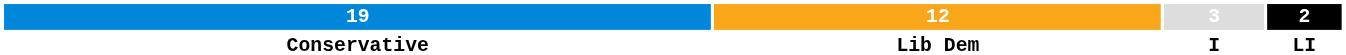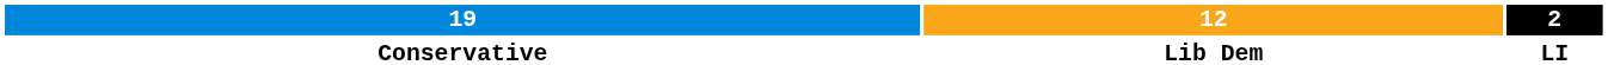- column: 3 | I
